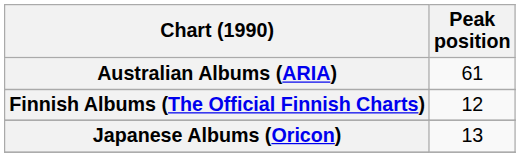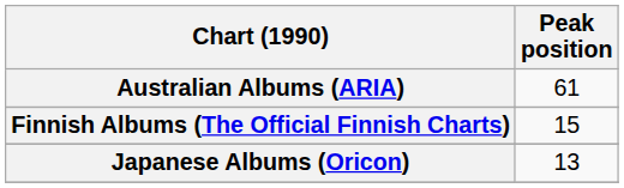Finnish Albums (The Official Finnish Charts) | Peak position: 12 -> 15
